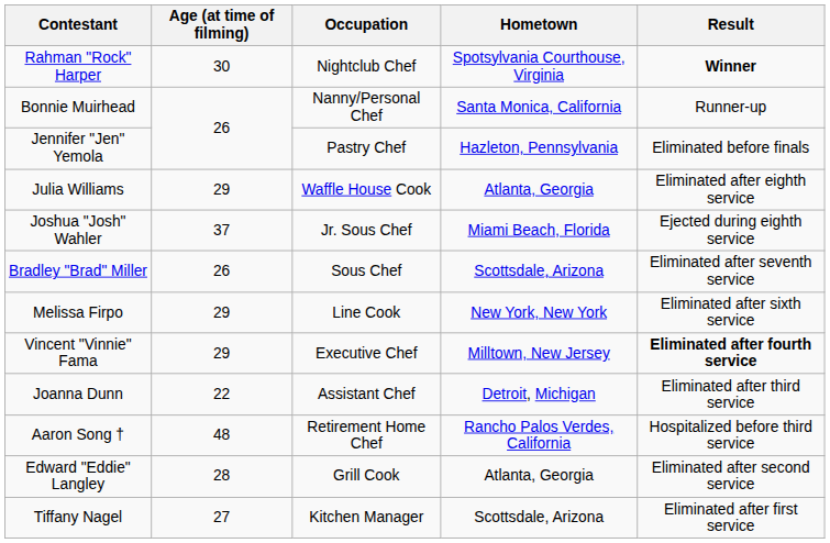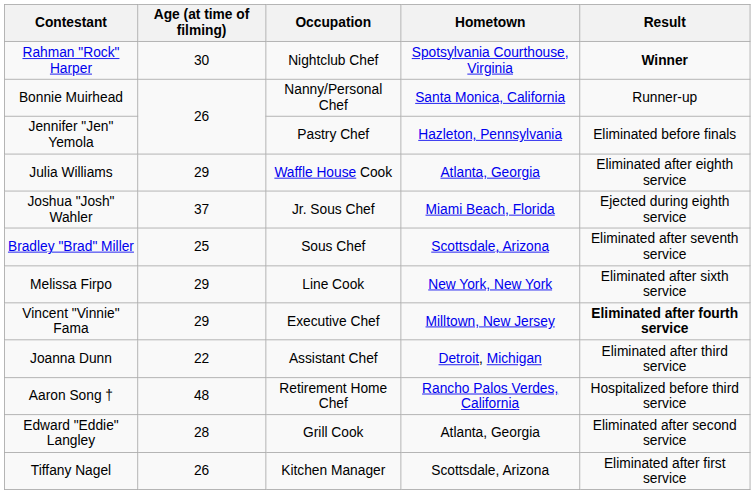Bradley "Brad" Miller | Age (at time of filming): 26 -> 25
Tiffany Nagel | Age (at time of filming): 27 -> 26
